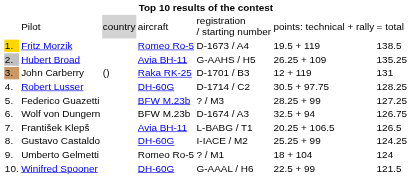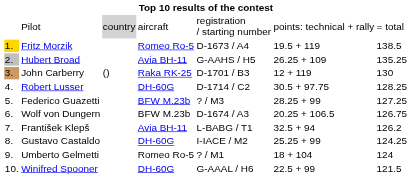John Carberry | column 7: 131 -> 130
Wolf von Dungern | column 6: 32.5 + 94 -> 20.25 + 106.5
František Klepš | column 6: 20.25 + 106.5 -> 32.5 + 94
František Klepš | column 7: 126.5 -> 126.2
